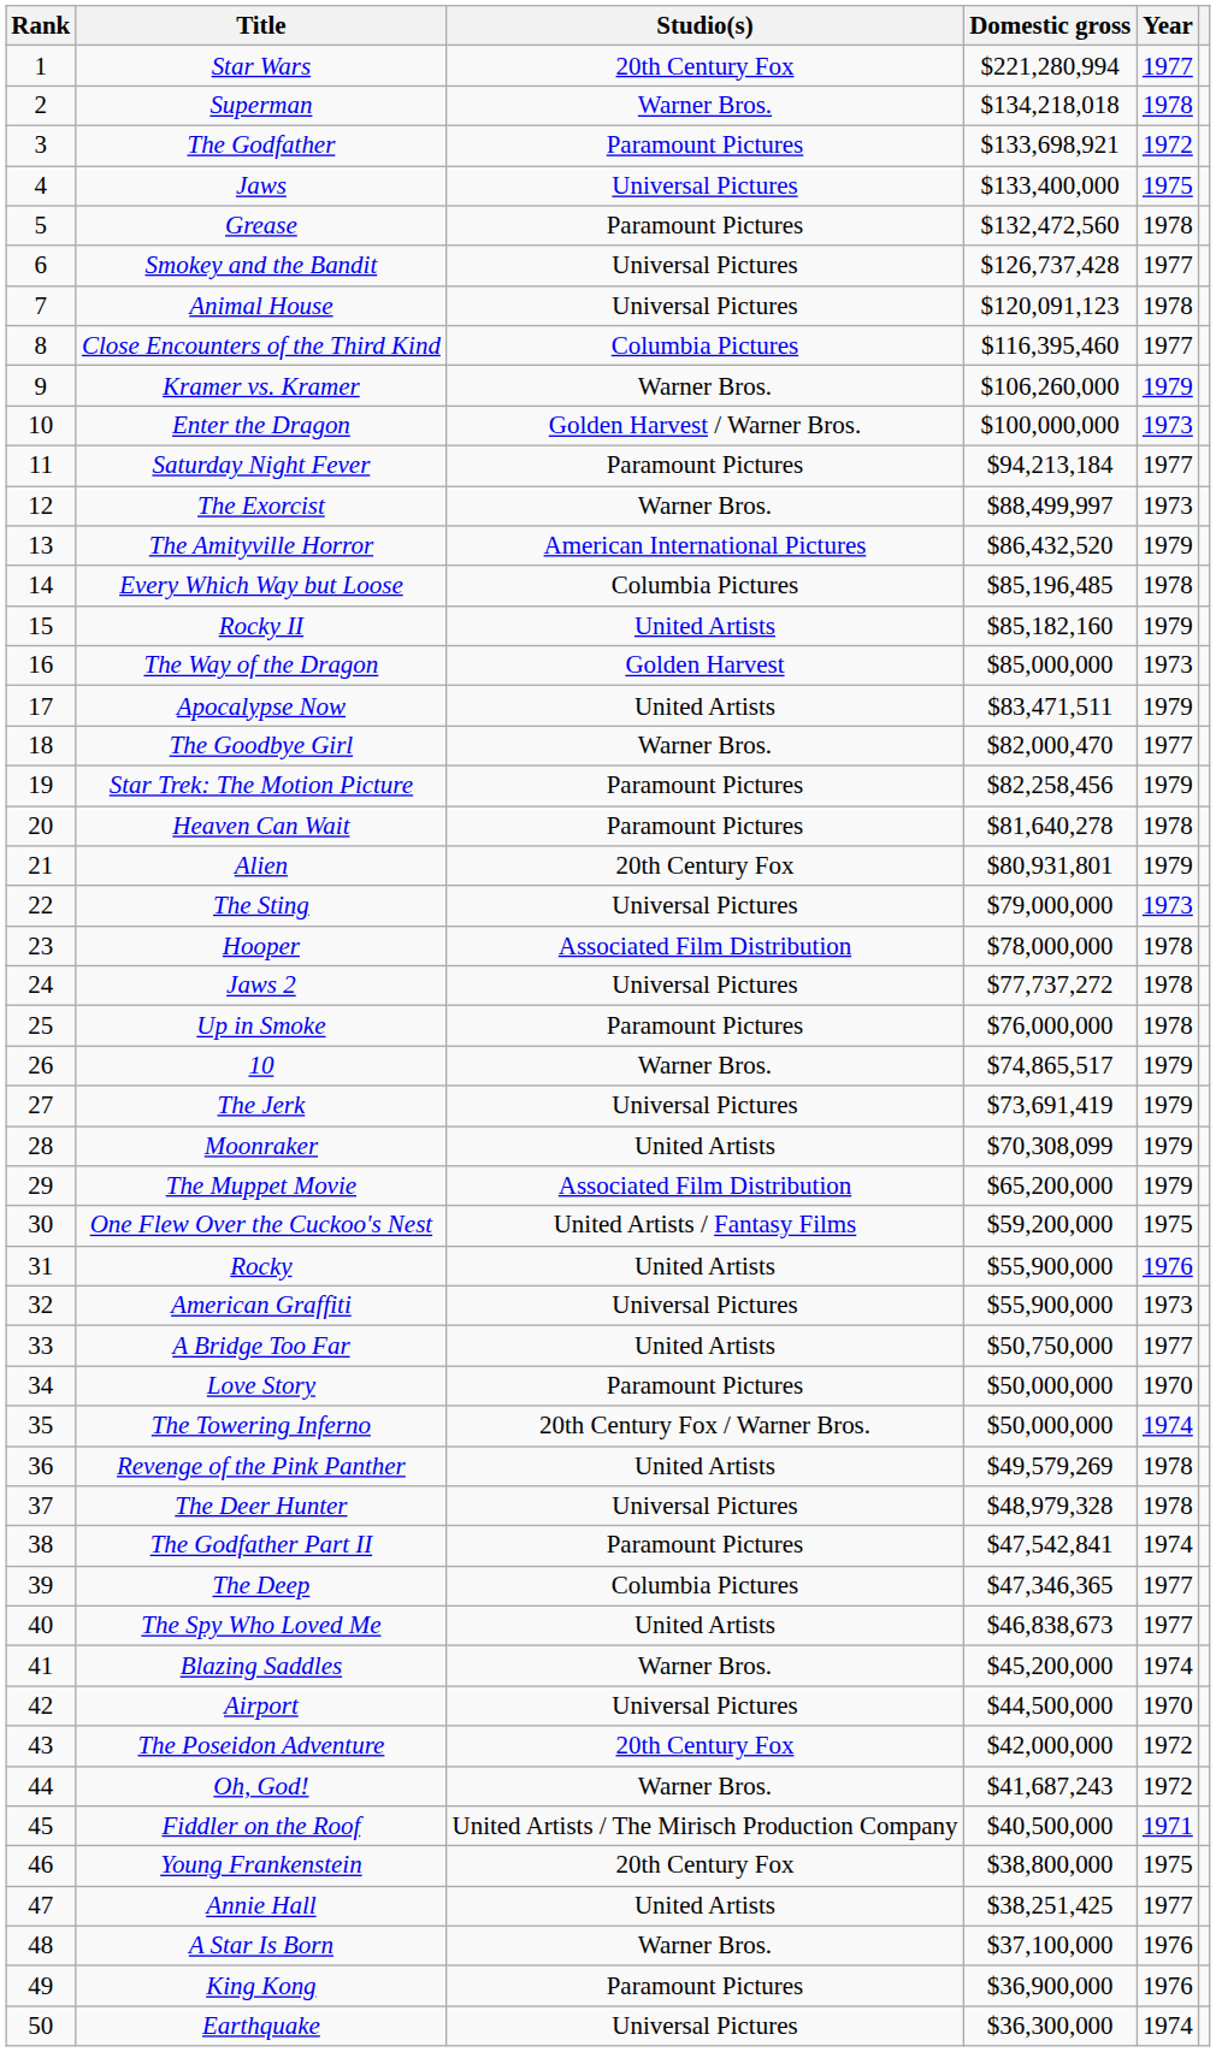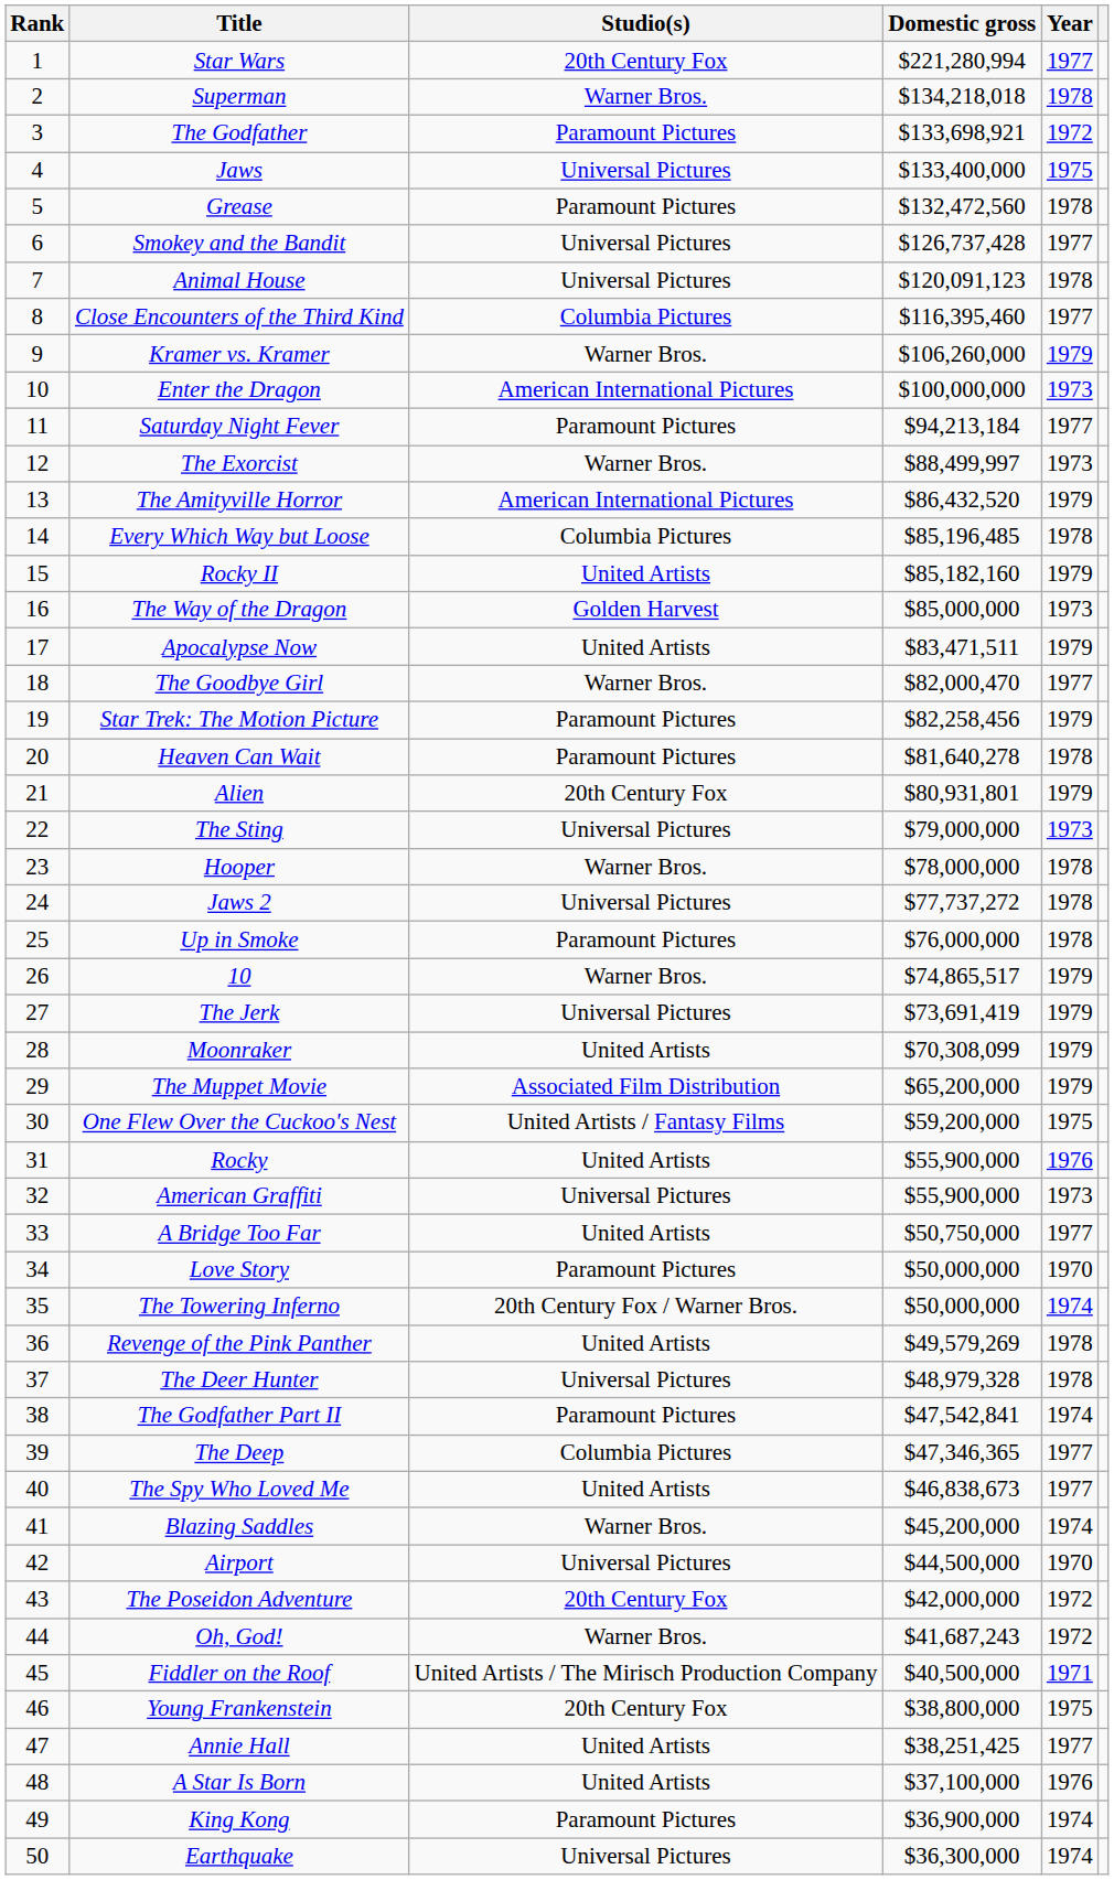Enter the Dragon | Studio(s): Golden Harvest / Warner Bros. -> American International Pictures
Hooper | Studio(s): Associated Film Distribution -> Warner Bros.
A Star Is Born | Studio(s): Warner Bros. -> United Artists
King Kong | Year: 1976 -> 1974
